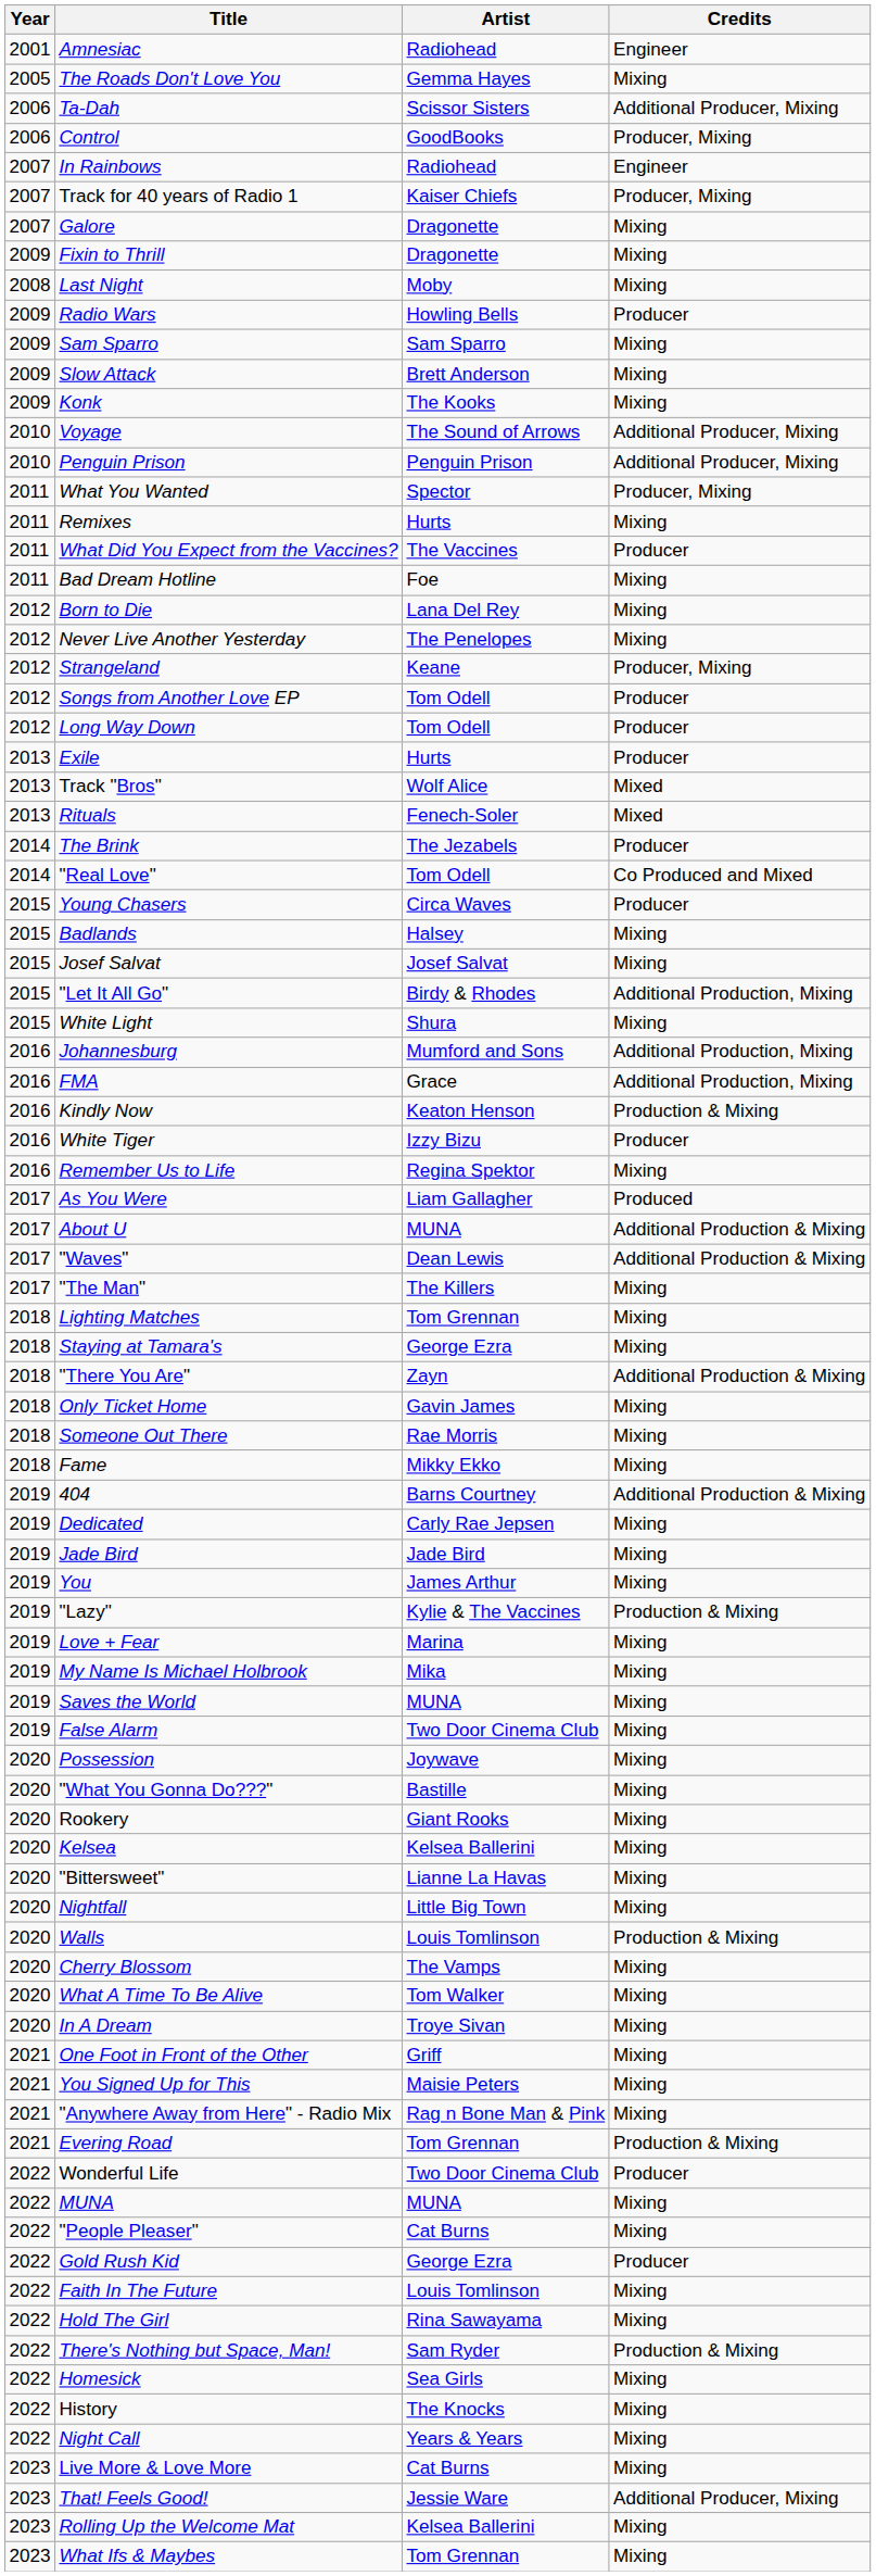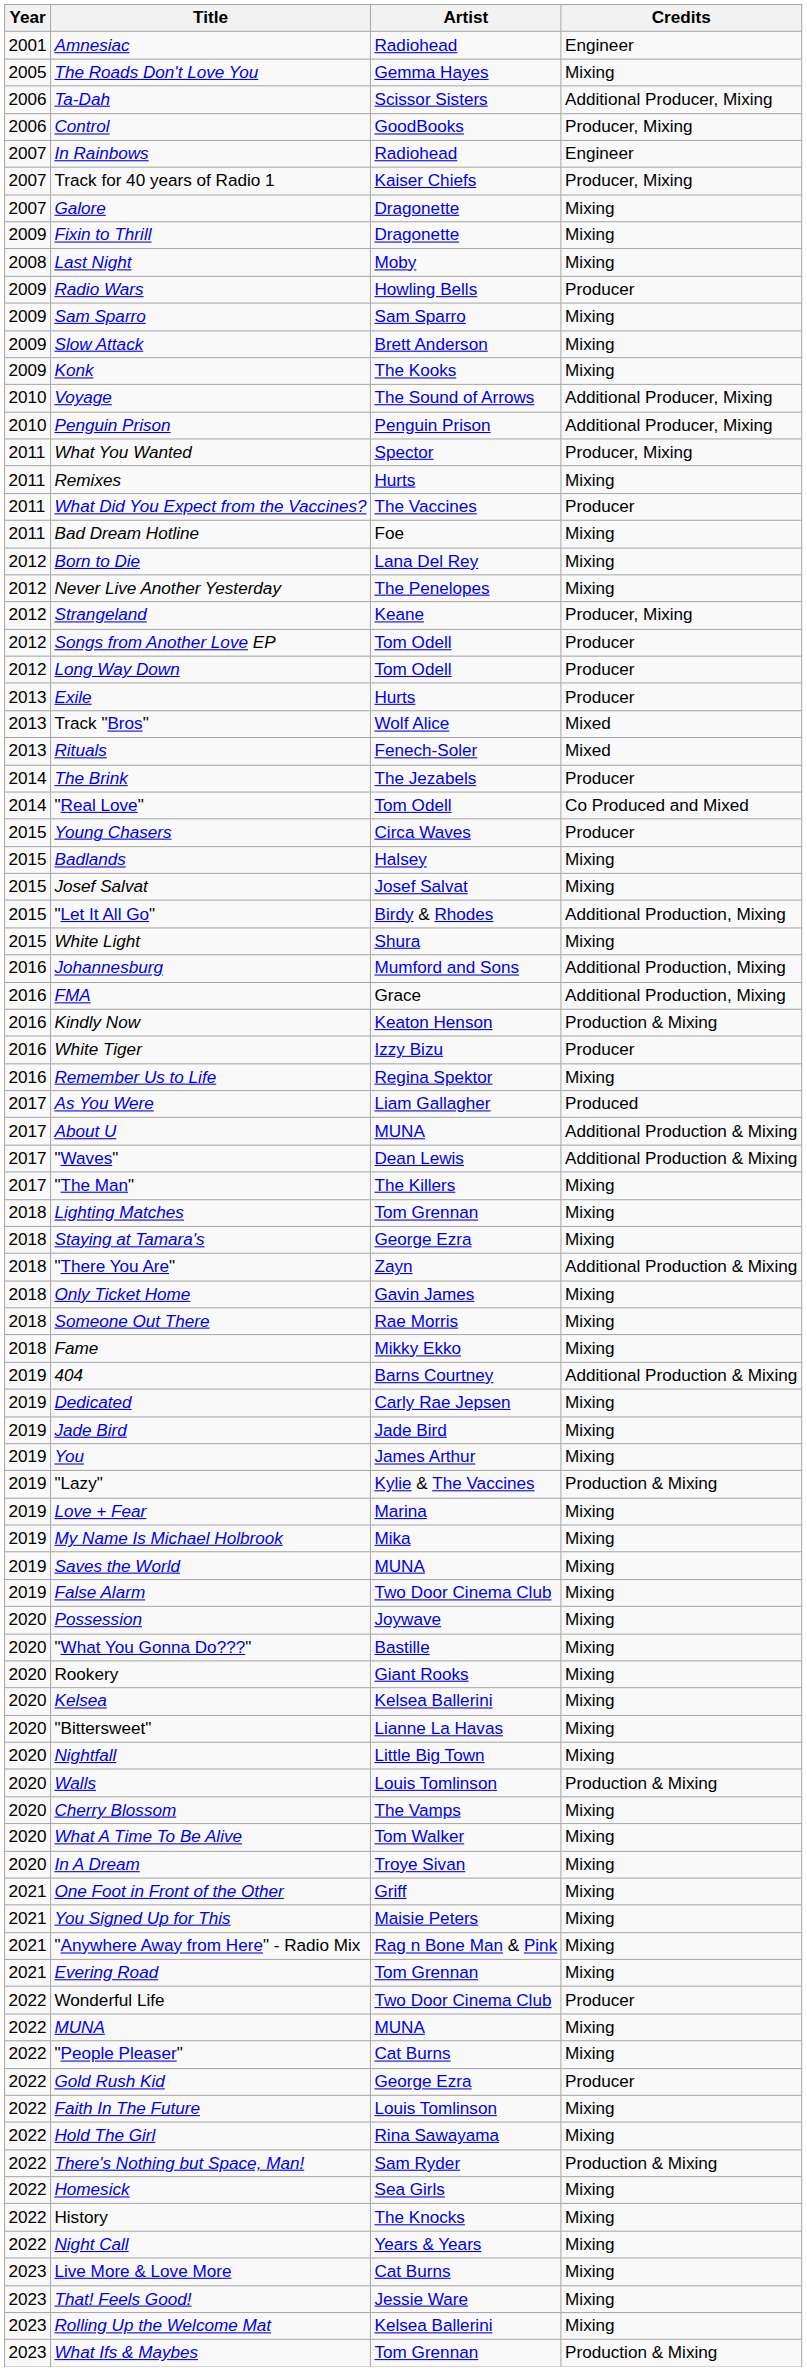Evering Road | Credits: Production & Mixing -> Mixing
That! Feels Good! | Credits: Additional Producer, Mixing -> Mixing
What Ifs & Maybes | Credits: Mixing -> Production & Mixing
